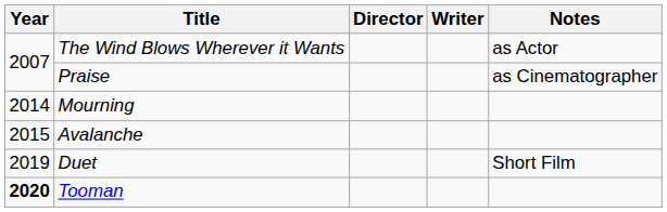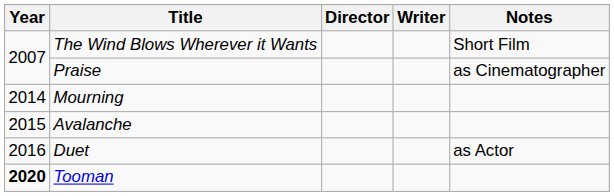The Wind Blows Wherever it Wants | Notes: as Actor -> Short Film
Duet | Year: 2019 -> 2016
Duet | Notes: Short Film -> as Actor
